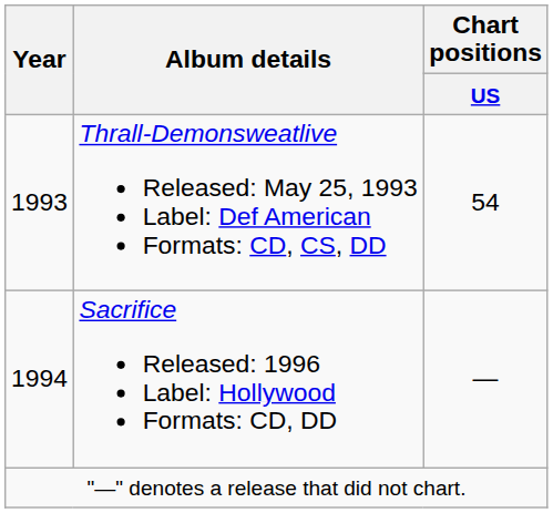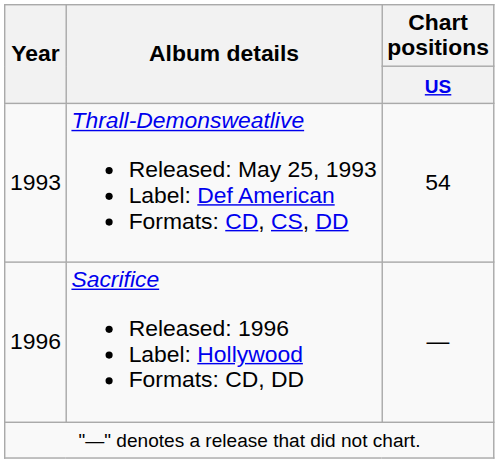Sacrifice Released: 1996 Label: Hollywood Formats: CD, DD | Year: 1994 -> 1996
